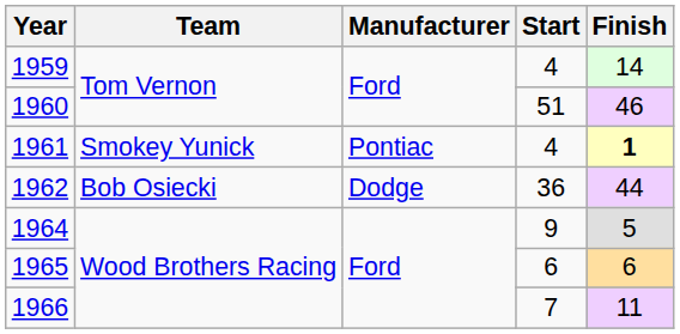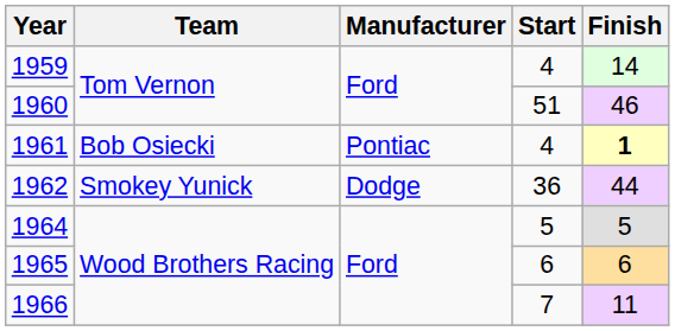1961 | Team: Smokey Yunick -> Bob Osiecki
1962 | Team: Bob Osiecki -> Smokey Yunick
1964 | Start: 9 -> 5
